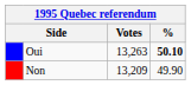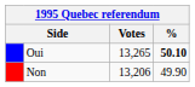Oui | Votes: 13,263 -> 13,265
Non | Votes: 13,209 -> 13,206
